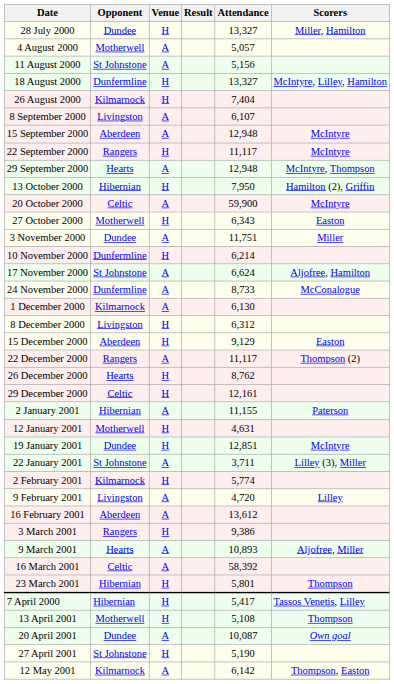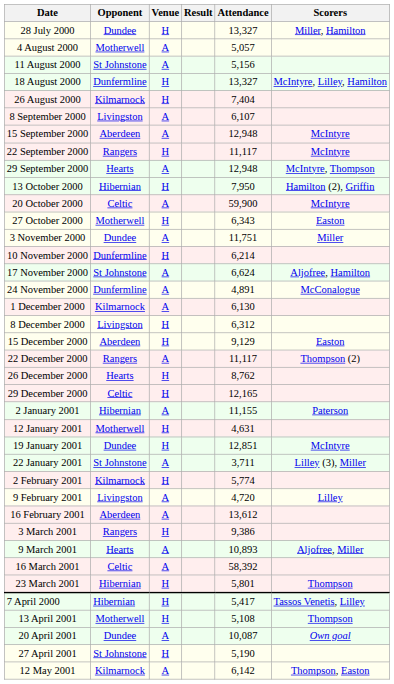24 November 2000 | Attendance: 8,733 -> 4,891
29 December 2000 | Attendance: 12,161 -> 12,165
